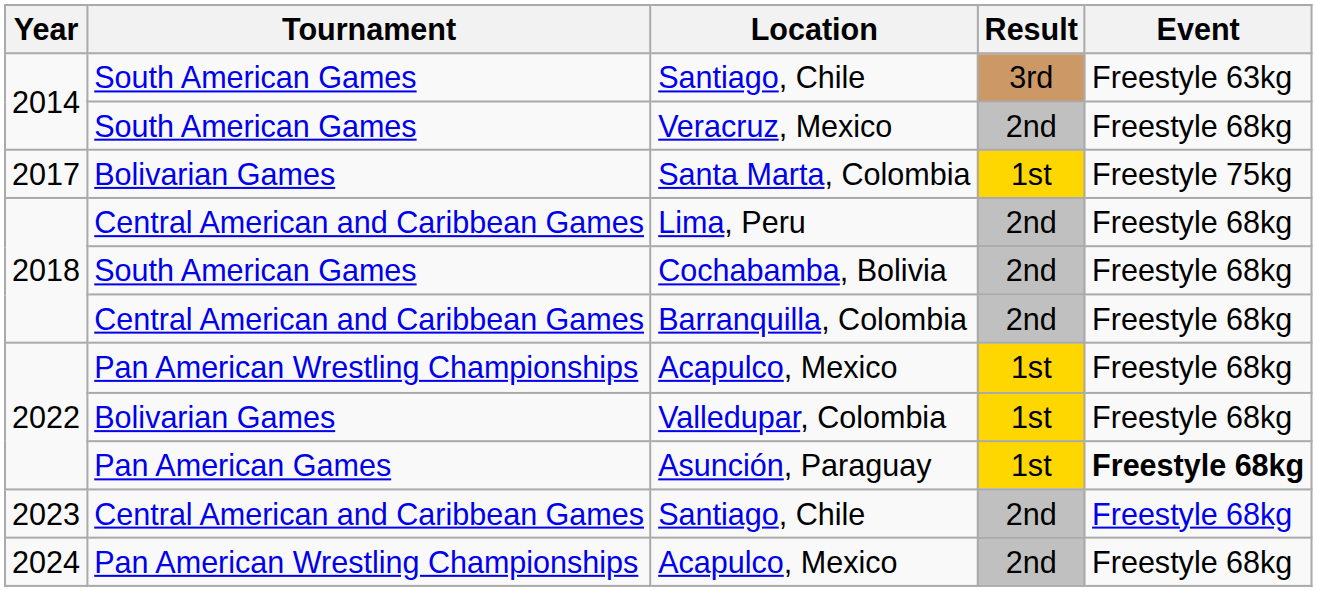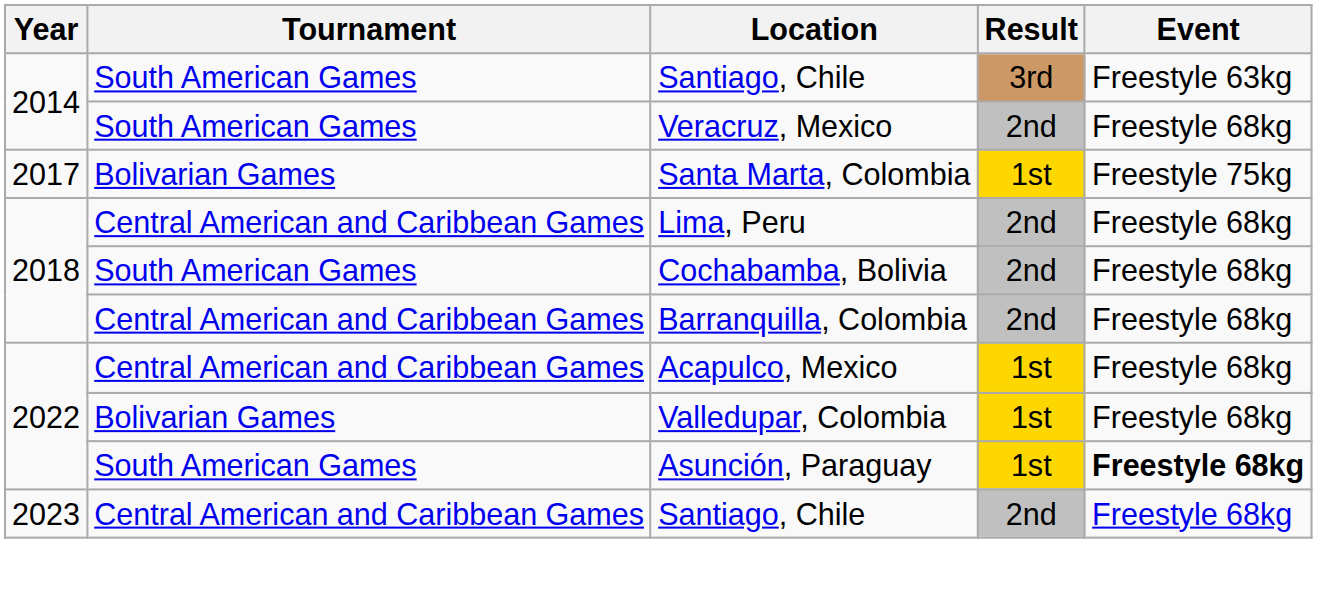2022 / Acapulco, Mexico | Tournament: Pan American Wrestling Championships -> Central American and Caribbean Games
Asunción, Paraguay | Tournament: Pan American Games -> South American Games
- row: 2024 | Pan American Wrestling Championships | Acapulco, Mexico | 2nd | Freestyle 68kg
